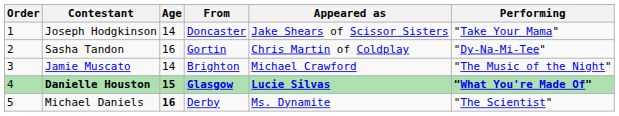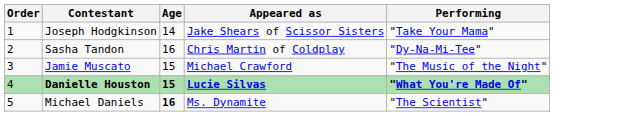- column: From | Doncaster | Gortin | Brighton | Glasgow | Derby
Jamie Muscato | Age: 14 -> 15
